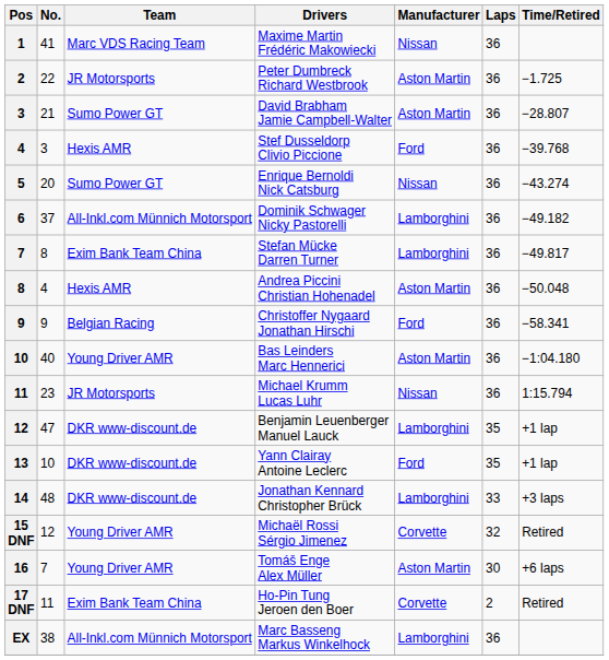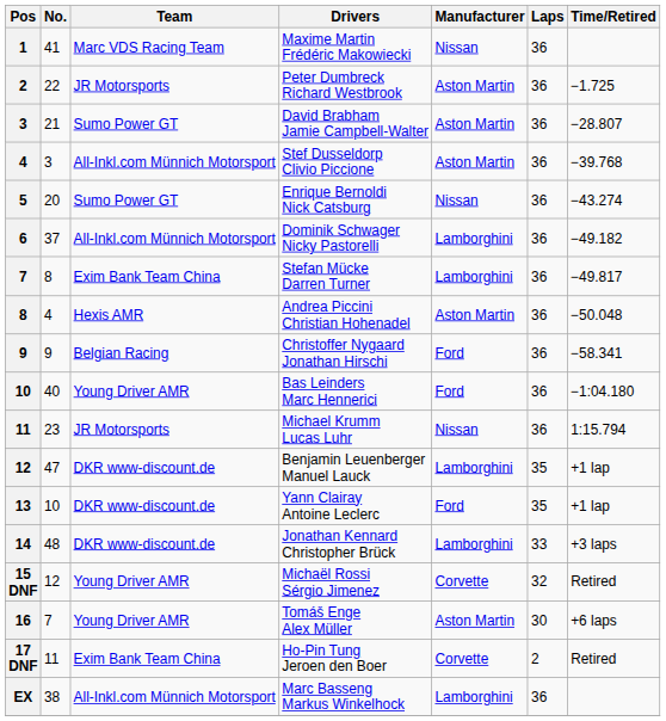Stef Dusseldorp Clivio Piccione | Team: Hexis AMR -> All-Inkl.com Münnich Motorsport
Stef Dusseldorp Clivio Piccione | Manufacturer: Ford -> Aston Martin
Bas Leinders Marc Hennerici | Manufacturer: Aston Martin -> Ford
